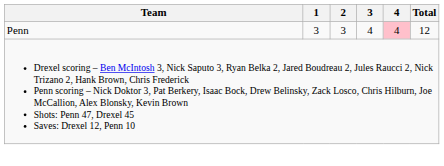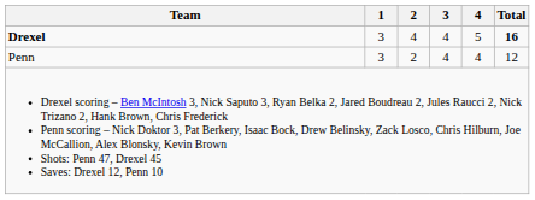+ row: Drexel | 3 | 4 | 4 | 5 | 16
Penn | 2: 3 -> 2
Penn | 4: pink background -> no background
